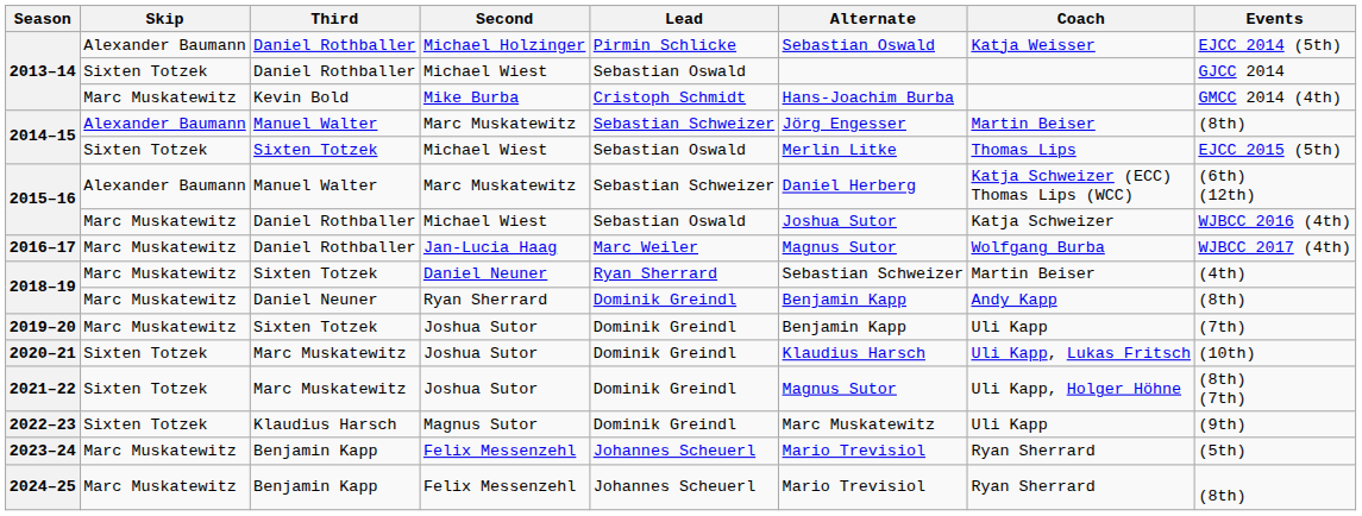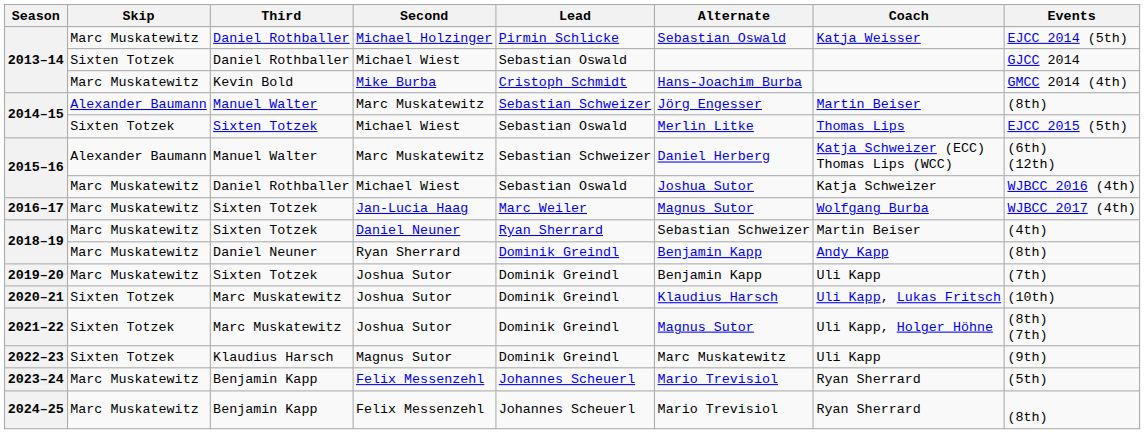2013–14 / Michael Holzinger | Skip: Alexander Baumann -> Marc Muskatewitz
2016–17 | Third: Daniel Rothballer -> Sixten Totzek
